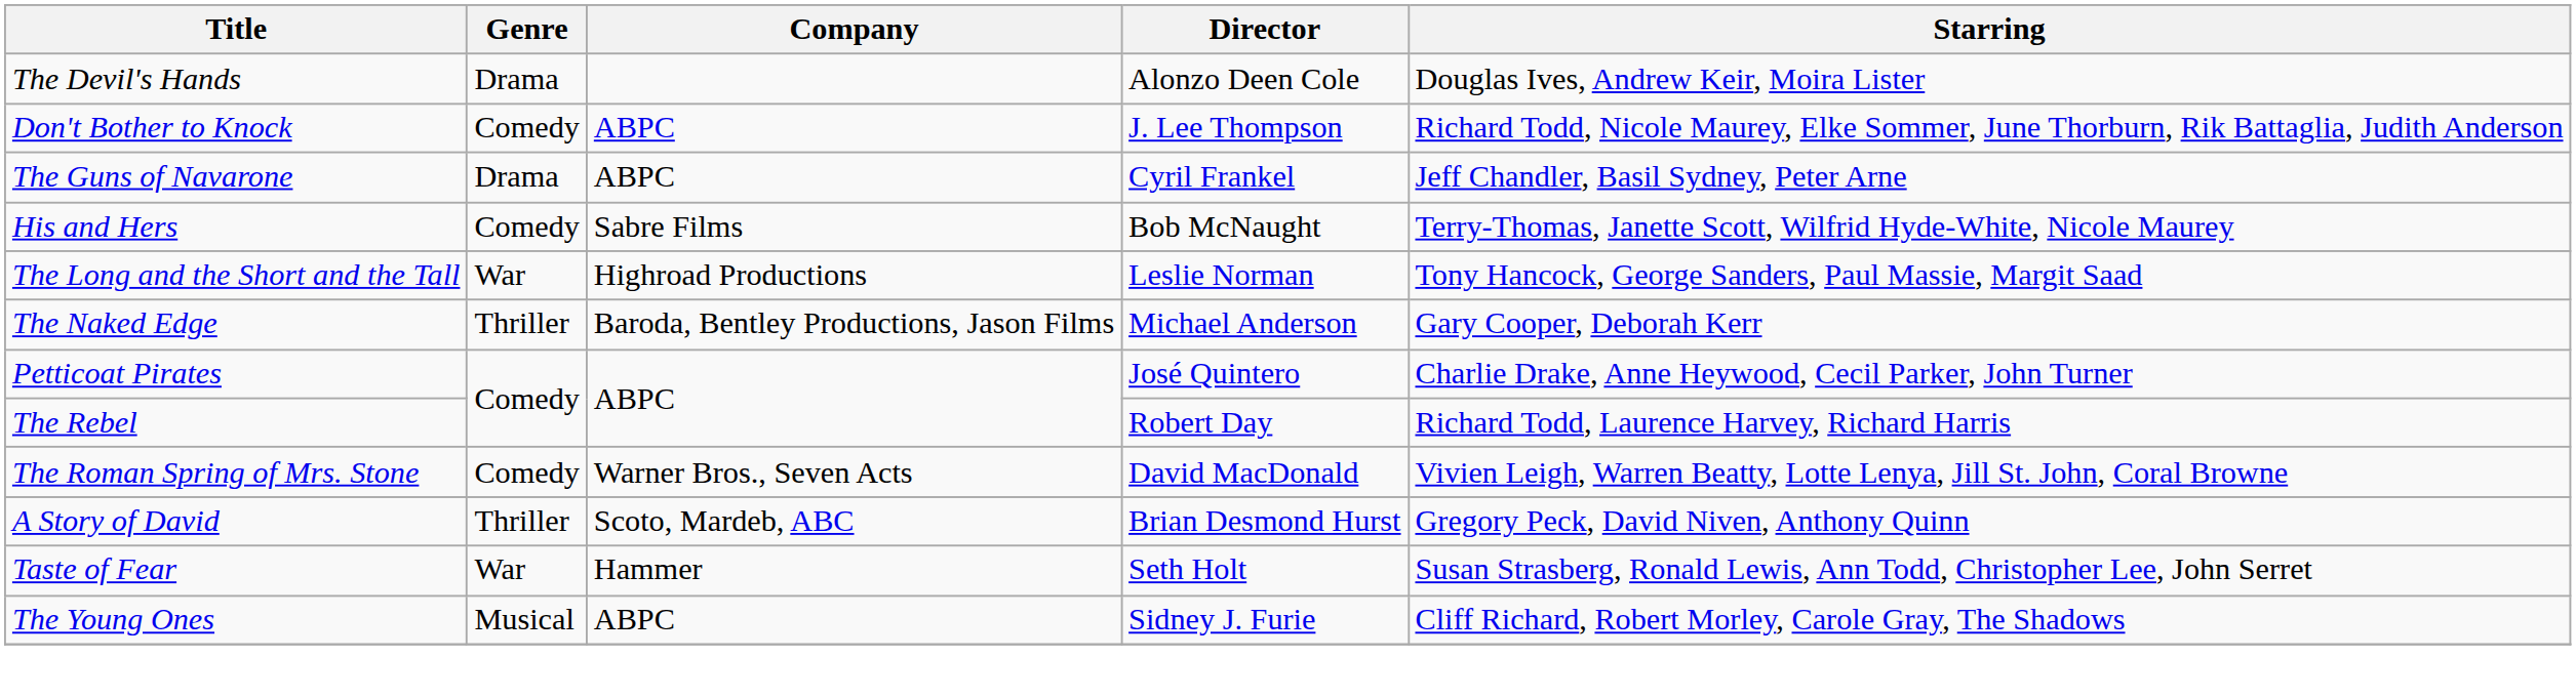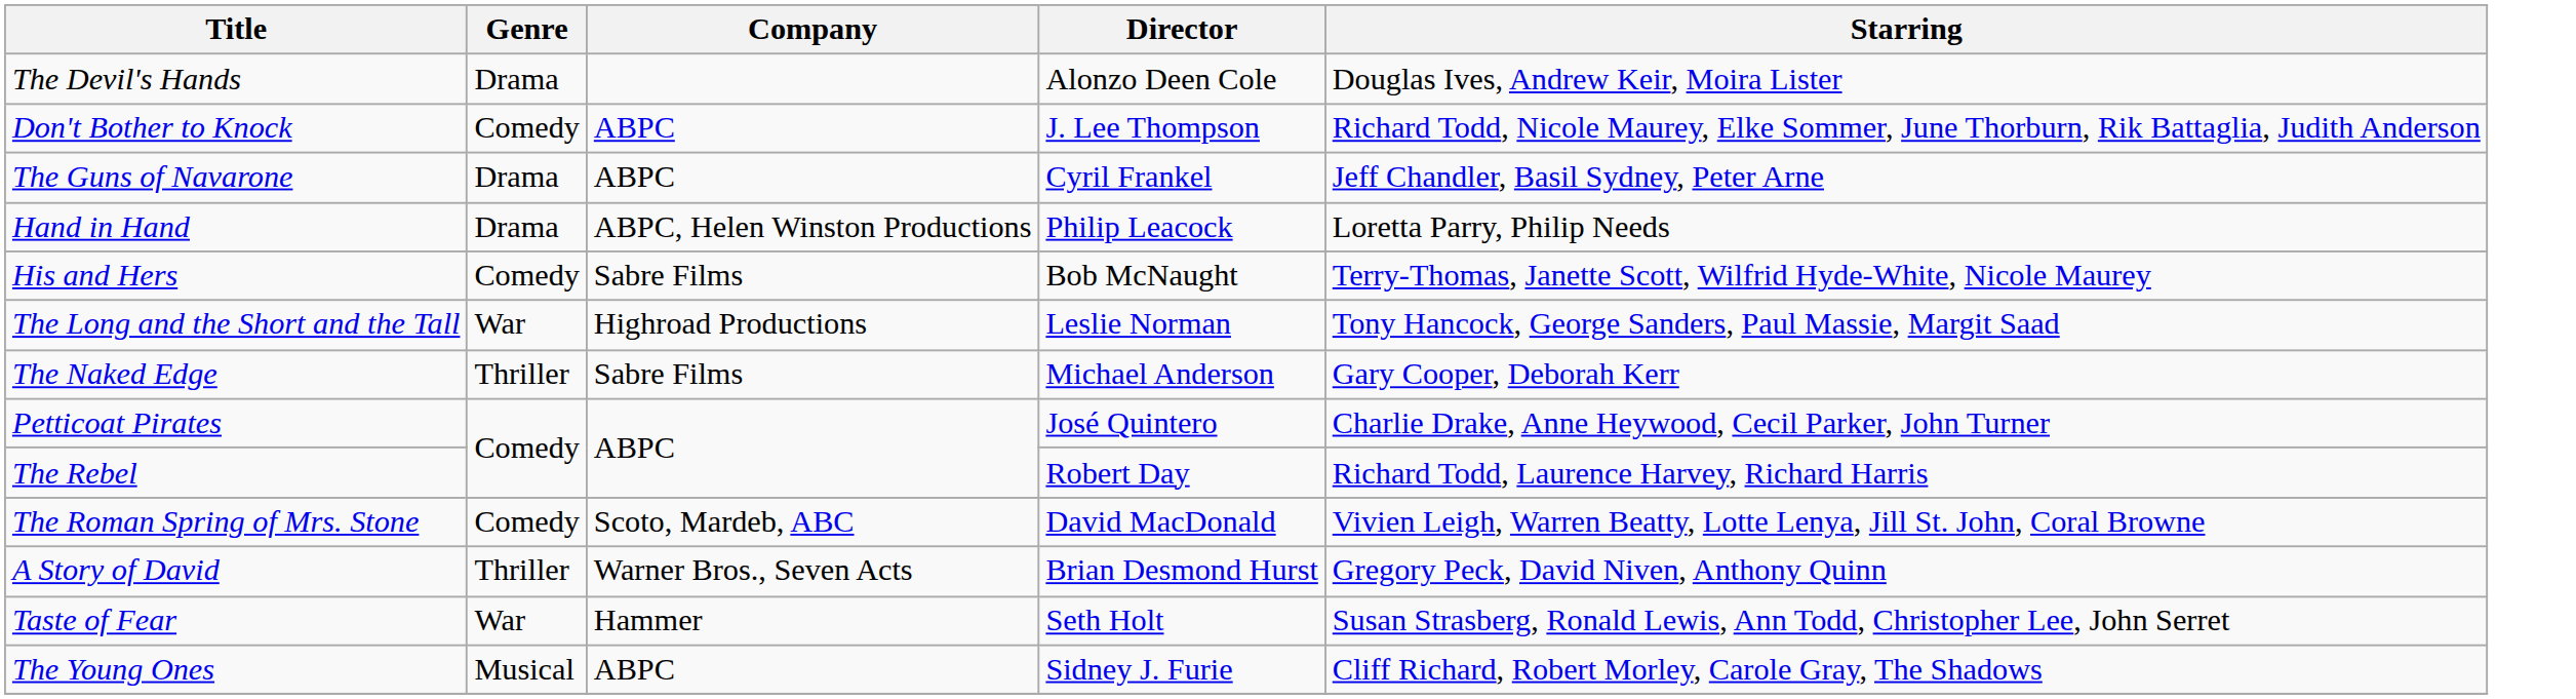+ row: Hand in Hand | Drama | ABPC, Helen Winston Productions | Philip Leacock | Loretta Parry, Philip Needs
The Naked Edge | Company: Baroda, Bentley Productions, Jason Films -> Sabre Films
The Roman Spring of Mrs. Stone | Company: Warner Bros., Seven Acts -> Scoto, Mardeb, ABC
A Story of David | Company: Scoto, Mardeb, ABC -> Warner Bros., Seven Acts
